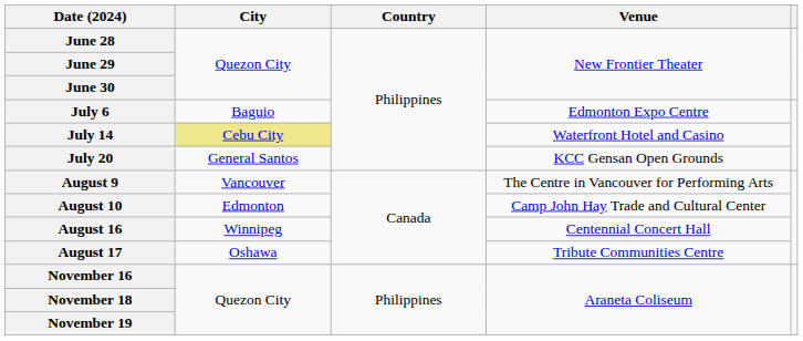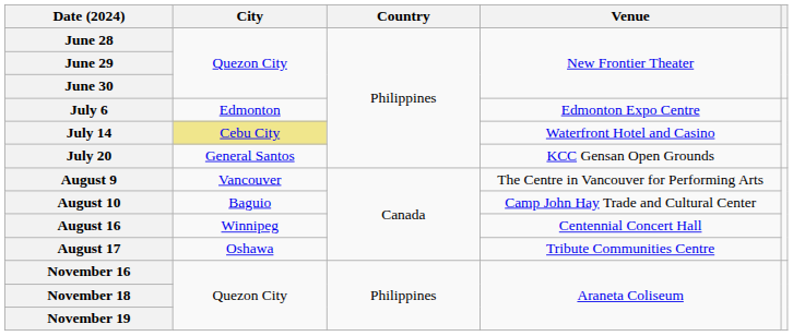July 6 | City: Baguio -> Edmonton
August 10 | City: Edmonton -> Baguio
